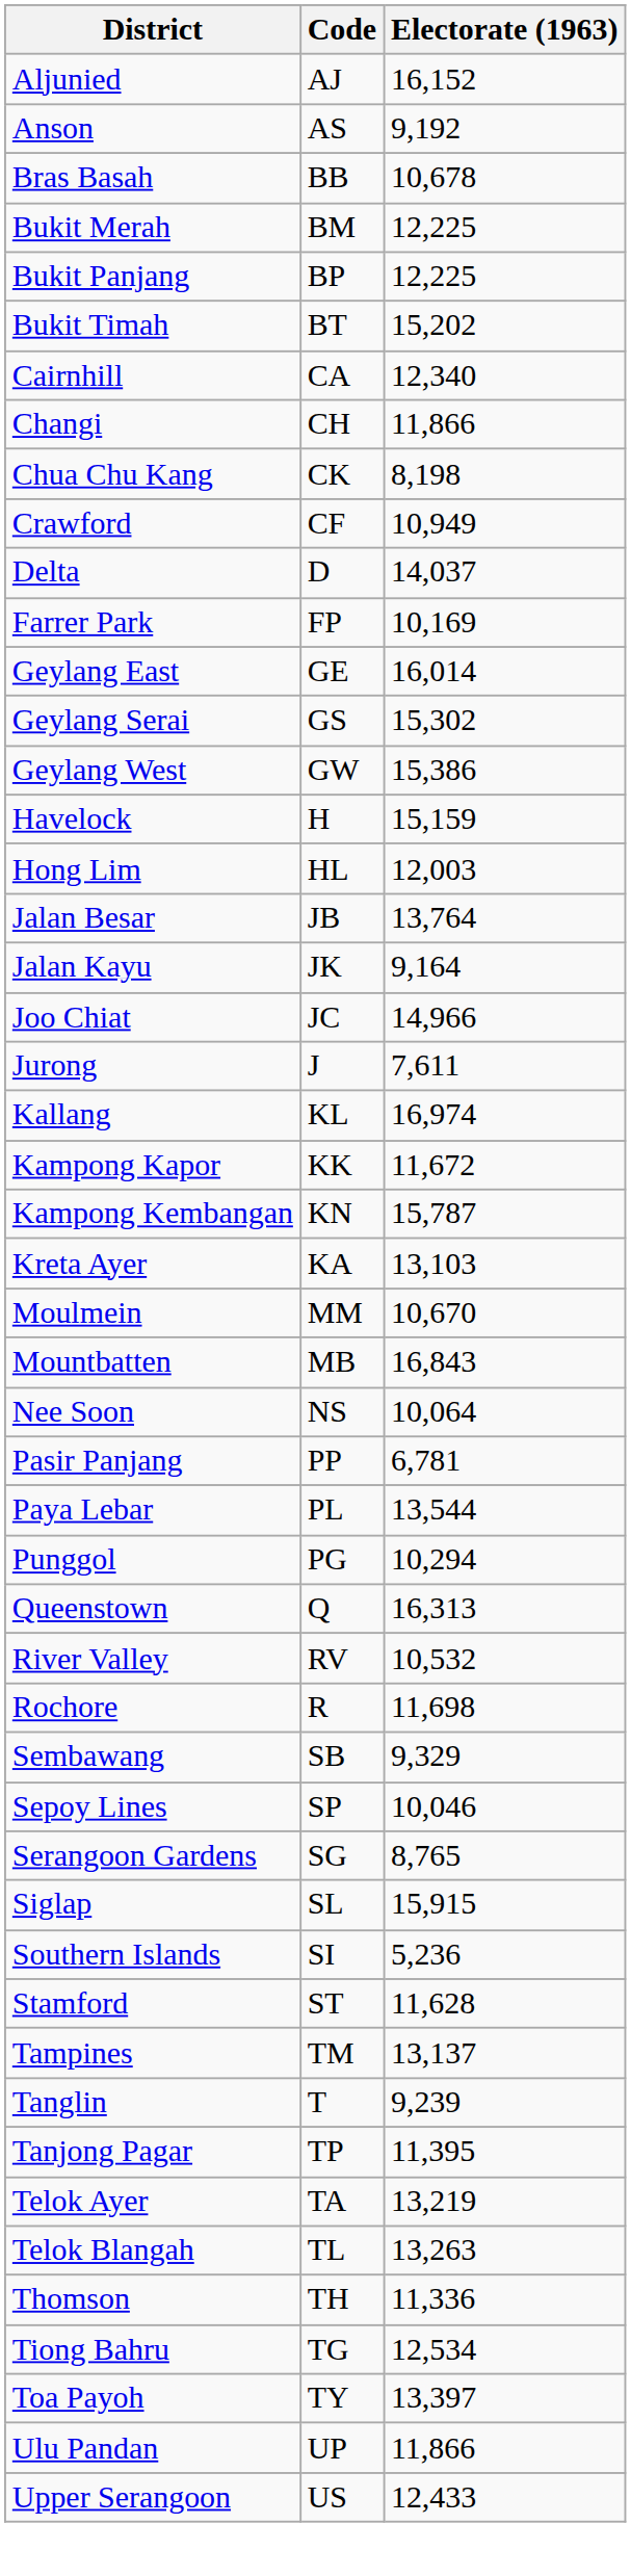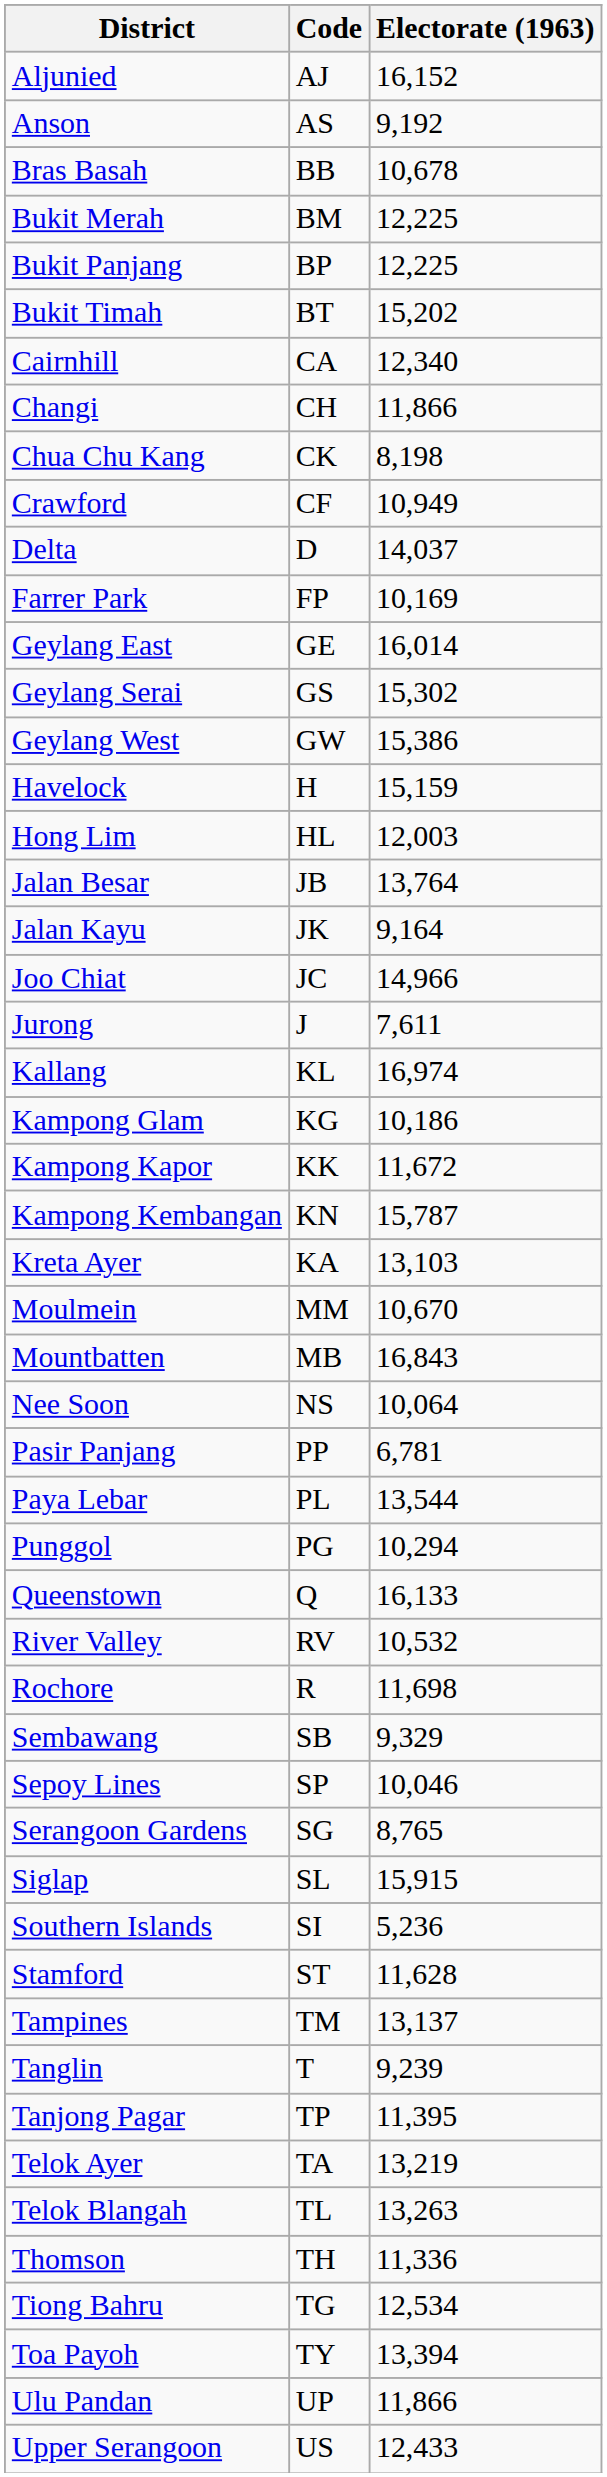+ row: Kampong Glam | KG | 10,186
Queenstown | Electorate (1963): 16,313 -> 16,133
Toa Payoh | Electorate (1963): 13,397 -> 13,394
